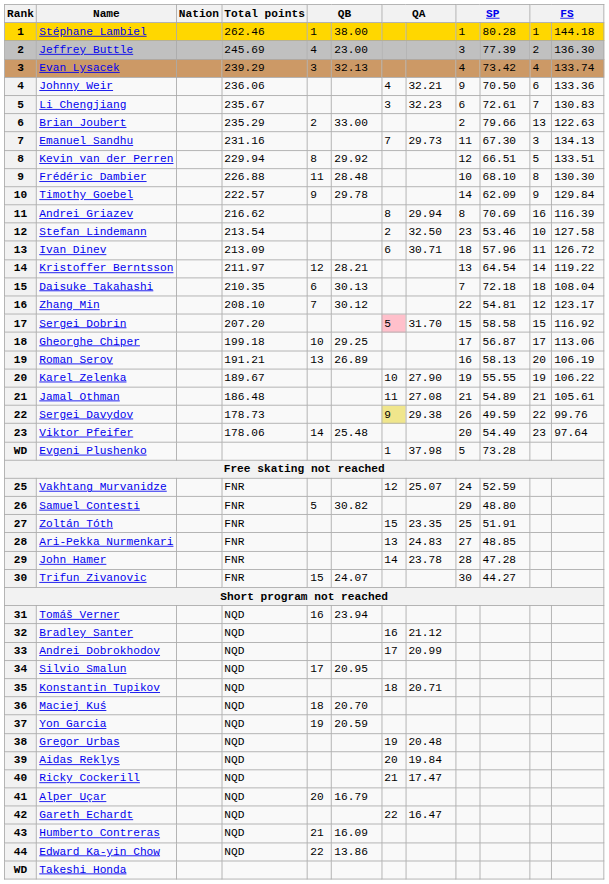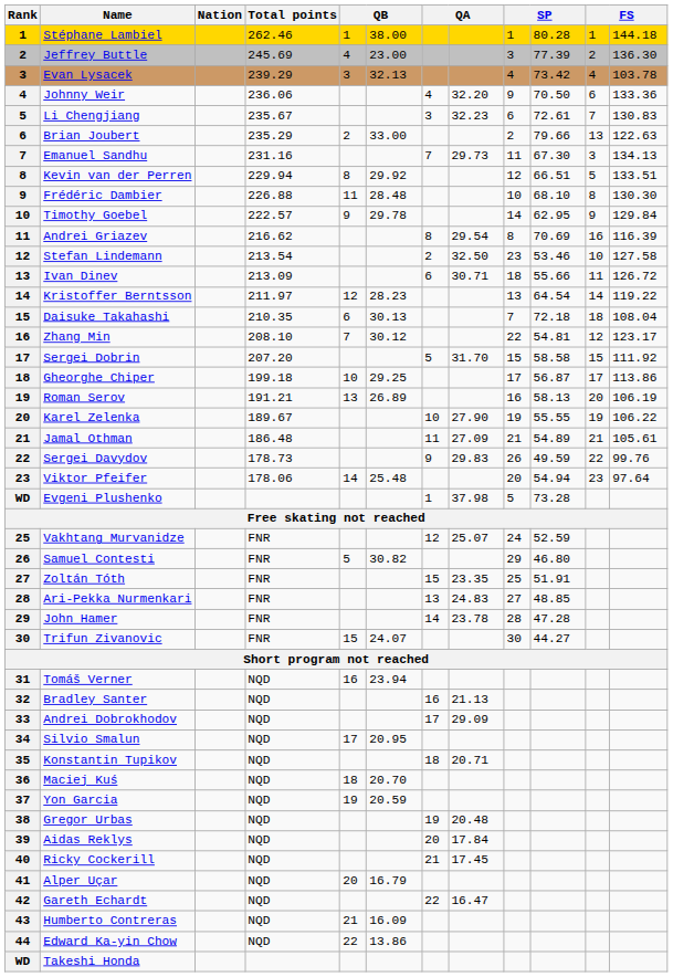Evan Lysacek | column 12: 133.74 -> 103.78
Johnny Weir | column 8: 32.21 -> 32.20
Timothy Goebel | column 10: 62.09 -> 62.95
Andrei Griazev | column 8: 29.94 -> 29.54
Ivan Dinev | column 10: 57.96 -> 55.66
Kristoffer Berntsson | column 6: 28.21 -> 28.23
Sergei Dobrin | column 7: pink background -> no background
Sergei Dobrin | column 12: 116.92 -> 111.92
Gheorghe Chiper | column 12: 113.06 -> 113.86
Jamal Othman | column 8: 27.08 -> 27.09
Sergei Davydov | column 7: khaki background -> no background
Sergei Davydov | column 8: 29.38 -> 29.83
Viktor Pfeifer | column 10: 54.49 -> 54.94
Samuel Contesti | column 10: 48.80 -> 46.80
Bradley Santer | column 8: 21.12 -> 21.13
Andrei Dobrokhodov | column 8: 20.99 -> 29.09
Aidas Reklys | column 8: 19.84 -> 17.84
Ricky Cockerill | column 8: 17.47 -> 17.45
